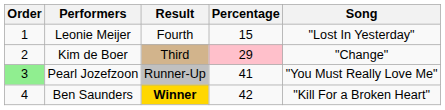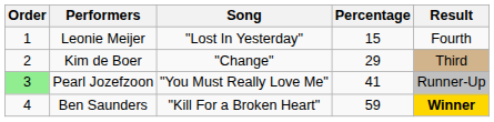columns swapped: Song <-> Result
Kim de Boer | Percentage: pink background -> no background
Ben Saunders | Percentage: 42 -> 59
